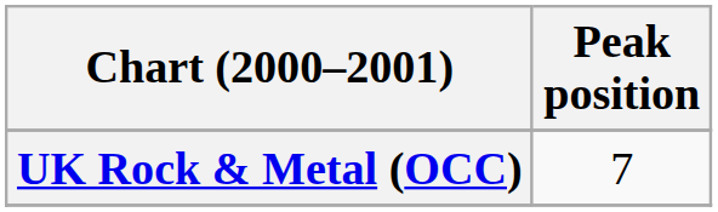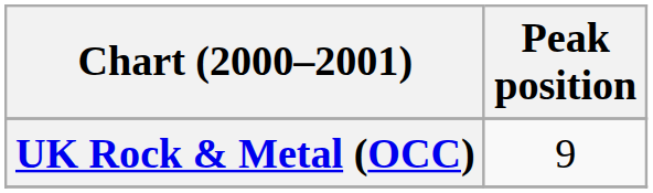UK Rock & Metal (OCC) | Peak position: 7 -> 9
